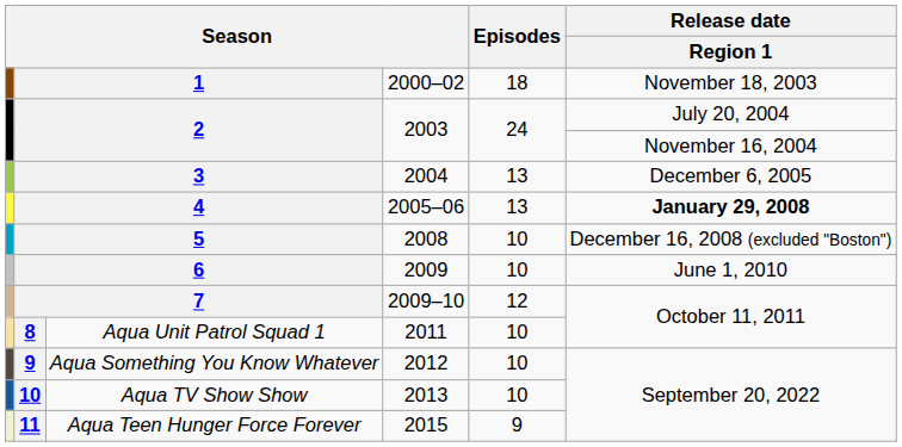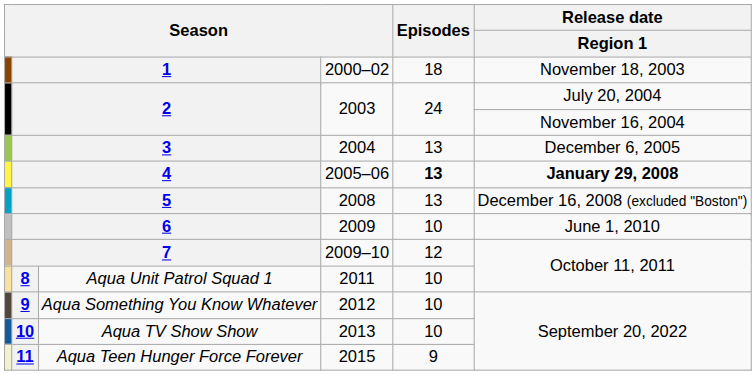4 | Episodes: normal -> bold
5 | Episodes: 10 -> 13
